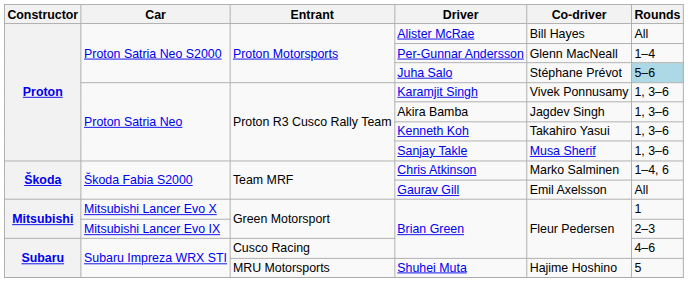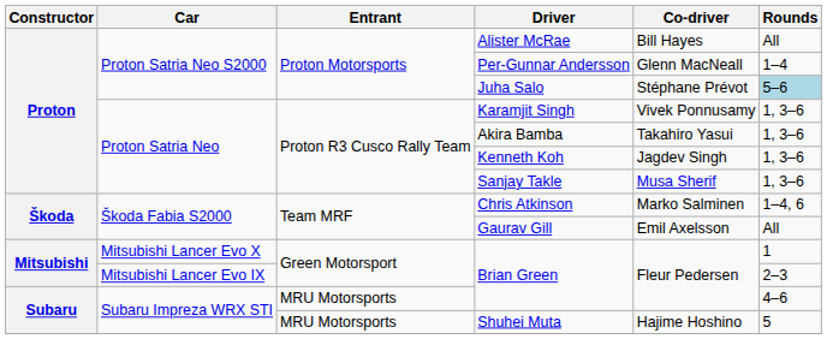Akira Bamba | Co-driver: Jagdev Singh -> Takahiro Yasui
Kenneth Koh | Co-driver: Takahiro Yasui -> Jagdev Singh
Subaru Impreza WRX STI / Brian Green | Entrant: Cusco Racing -> MRU Motorsports
